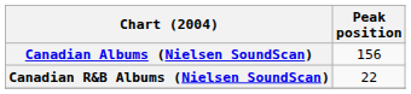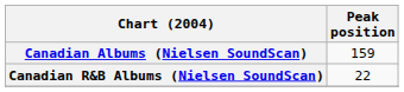Canadian Albums (Nielsen SoundScan) | Peak position: 156 -> 159
